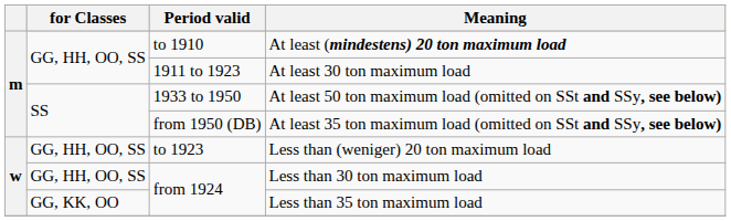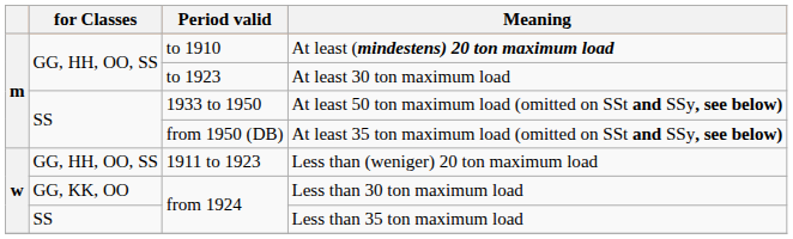At least 30 ton maximum load | Period valid: 1911 to 1923 -> to 1923
Less than (weniger) 20 ton maximum load | Period valid: to 1923 -> 1911 to 1923
Less than 30 ton maximum load | for Classes: GG, HH, OO, SS -> GG, KK, OO
Less than 35 ton maximum load | for Classes: GG, KK, OO -> SS
